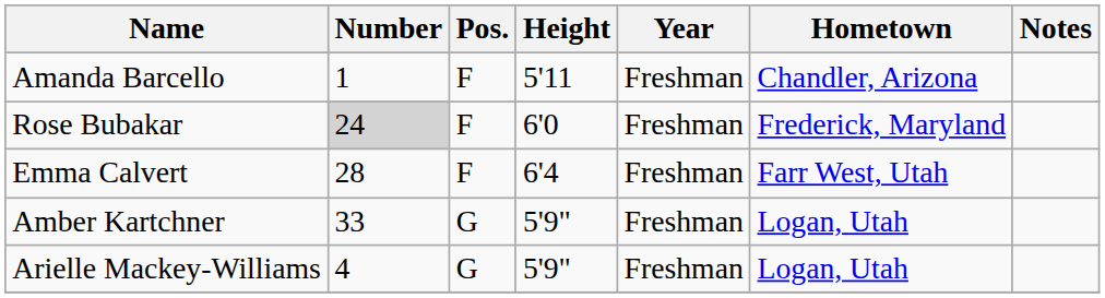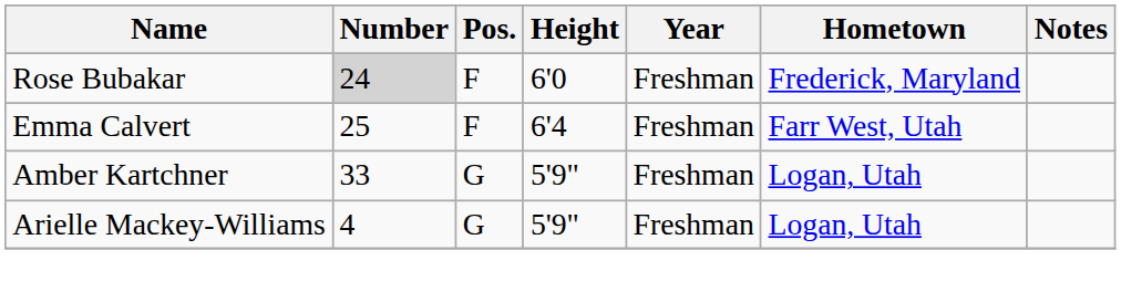- row: Amanda Barcello | 1 | F | 5'11 | Freshman | Chandler, Arizona
Emma Calvert | Number: 28 -> 25
